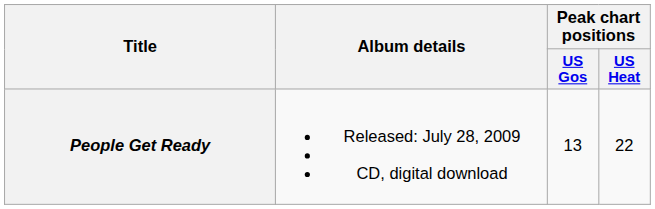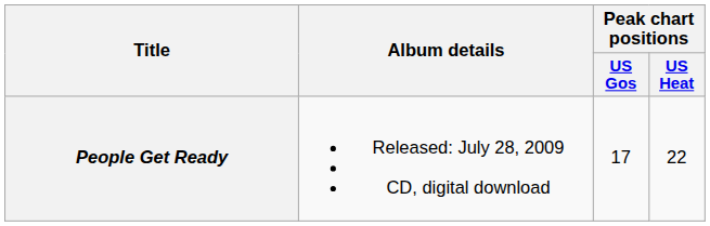People Get Ready | Peak chart positions / US Gos: 13 -> 17
